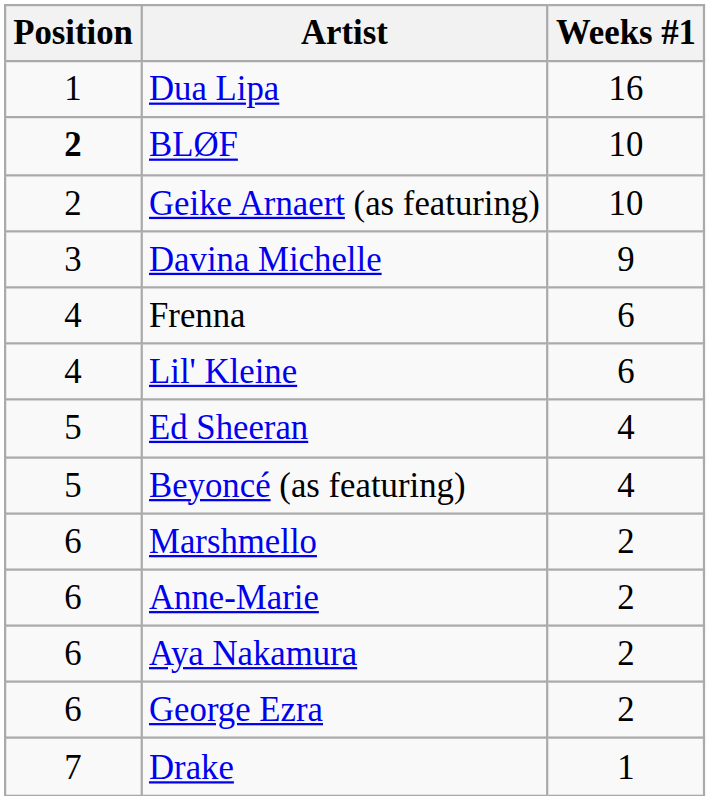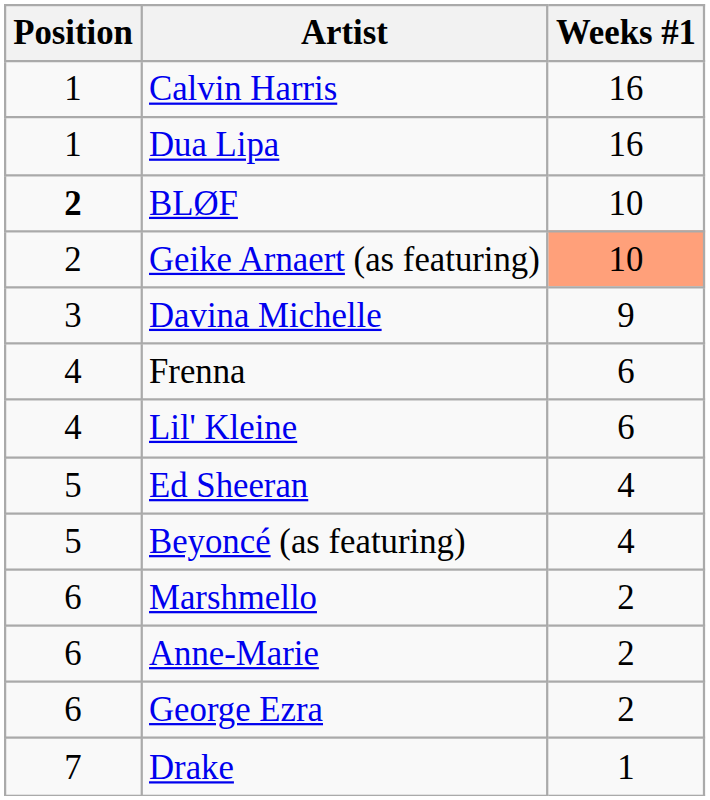+ row: 1 | Calvin Harris | 16
Geike Arnaert (as featuring) | Weeks #1: no background -> lightsalmon background
- row: 6 | Aya Nakamura | 2
